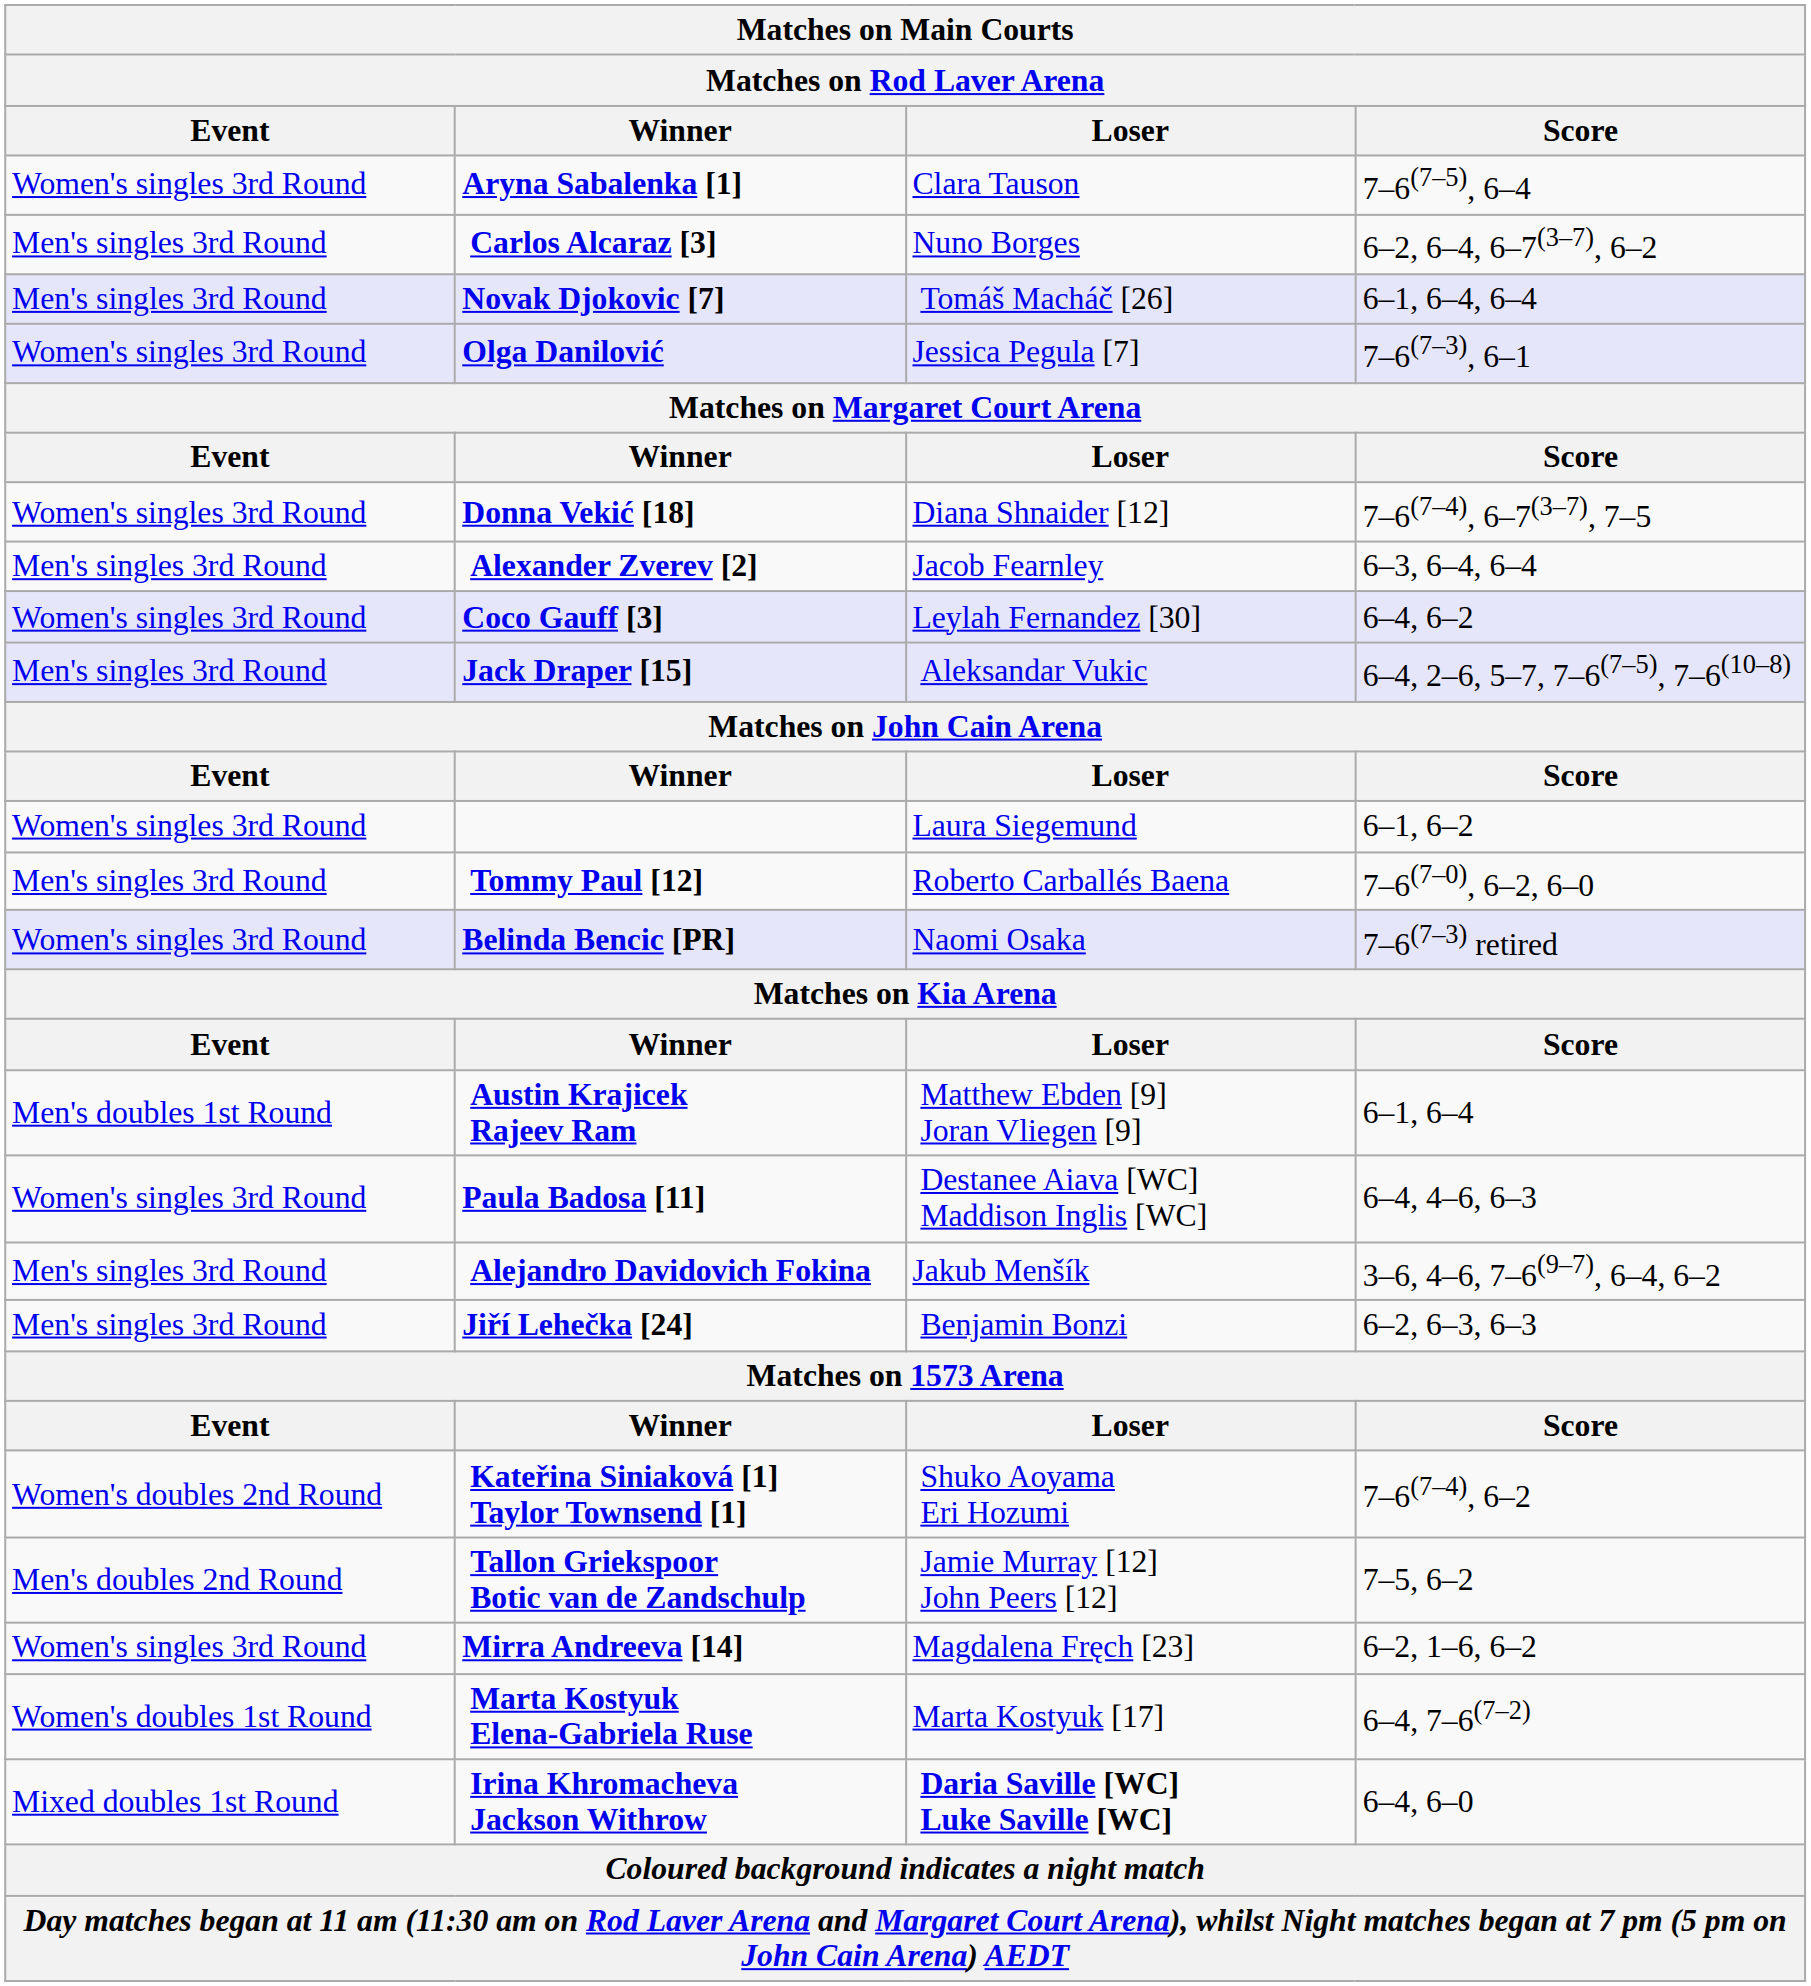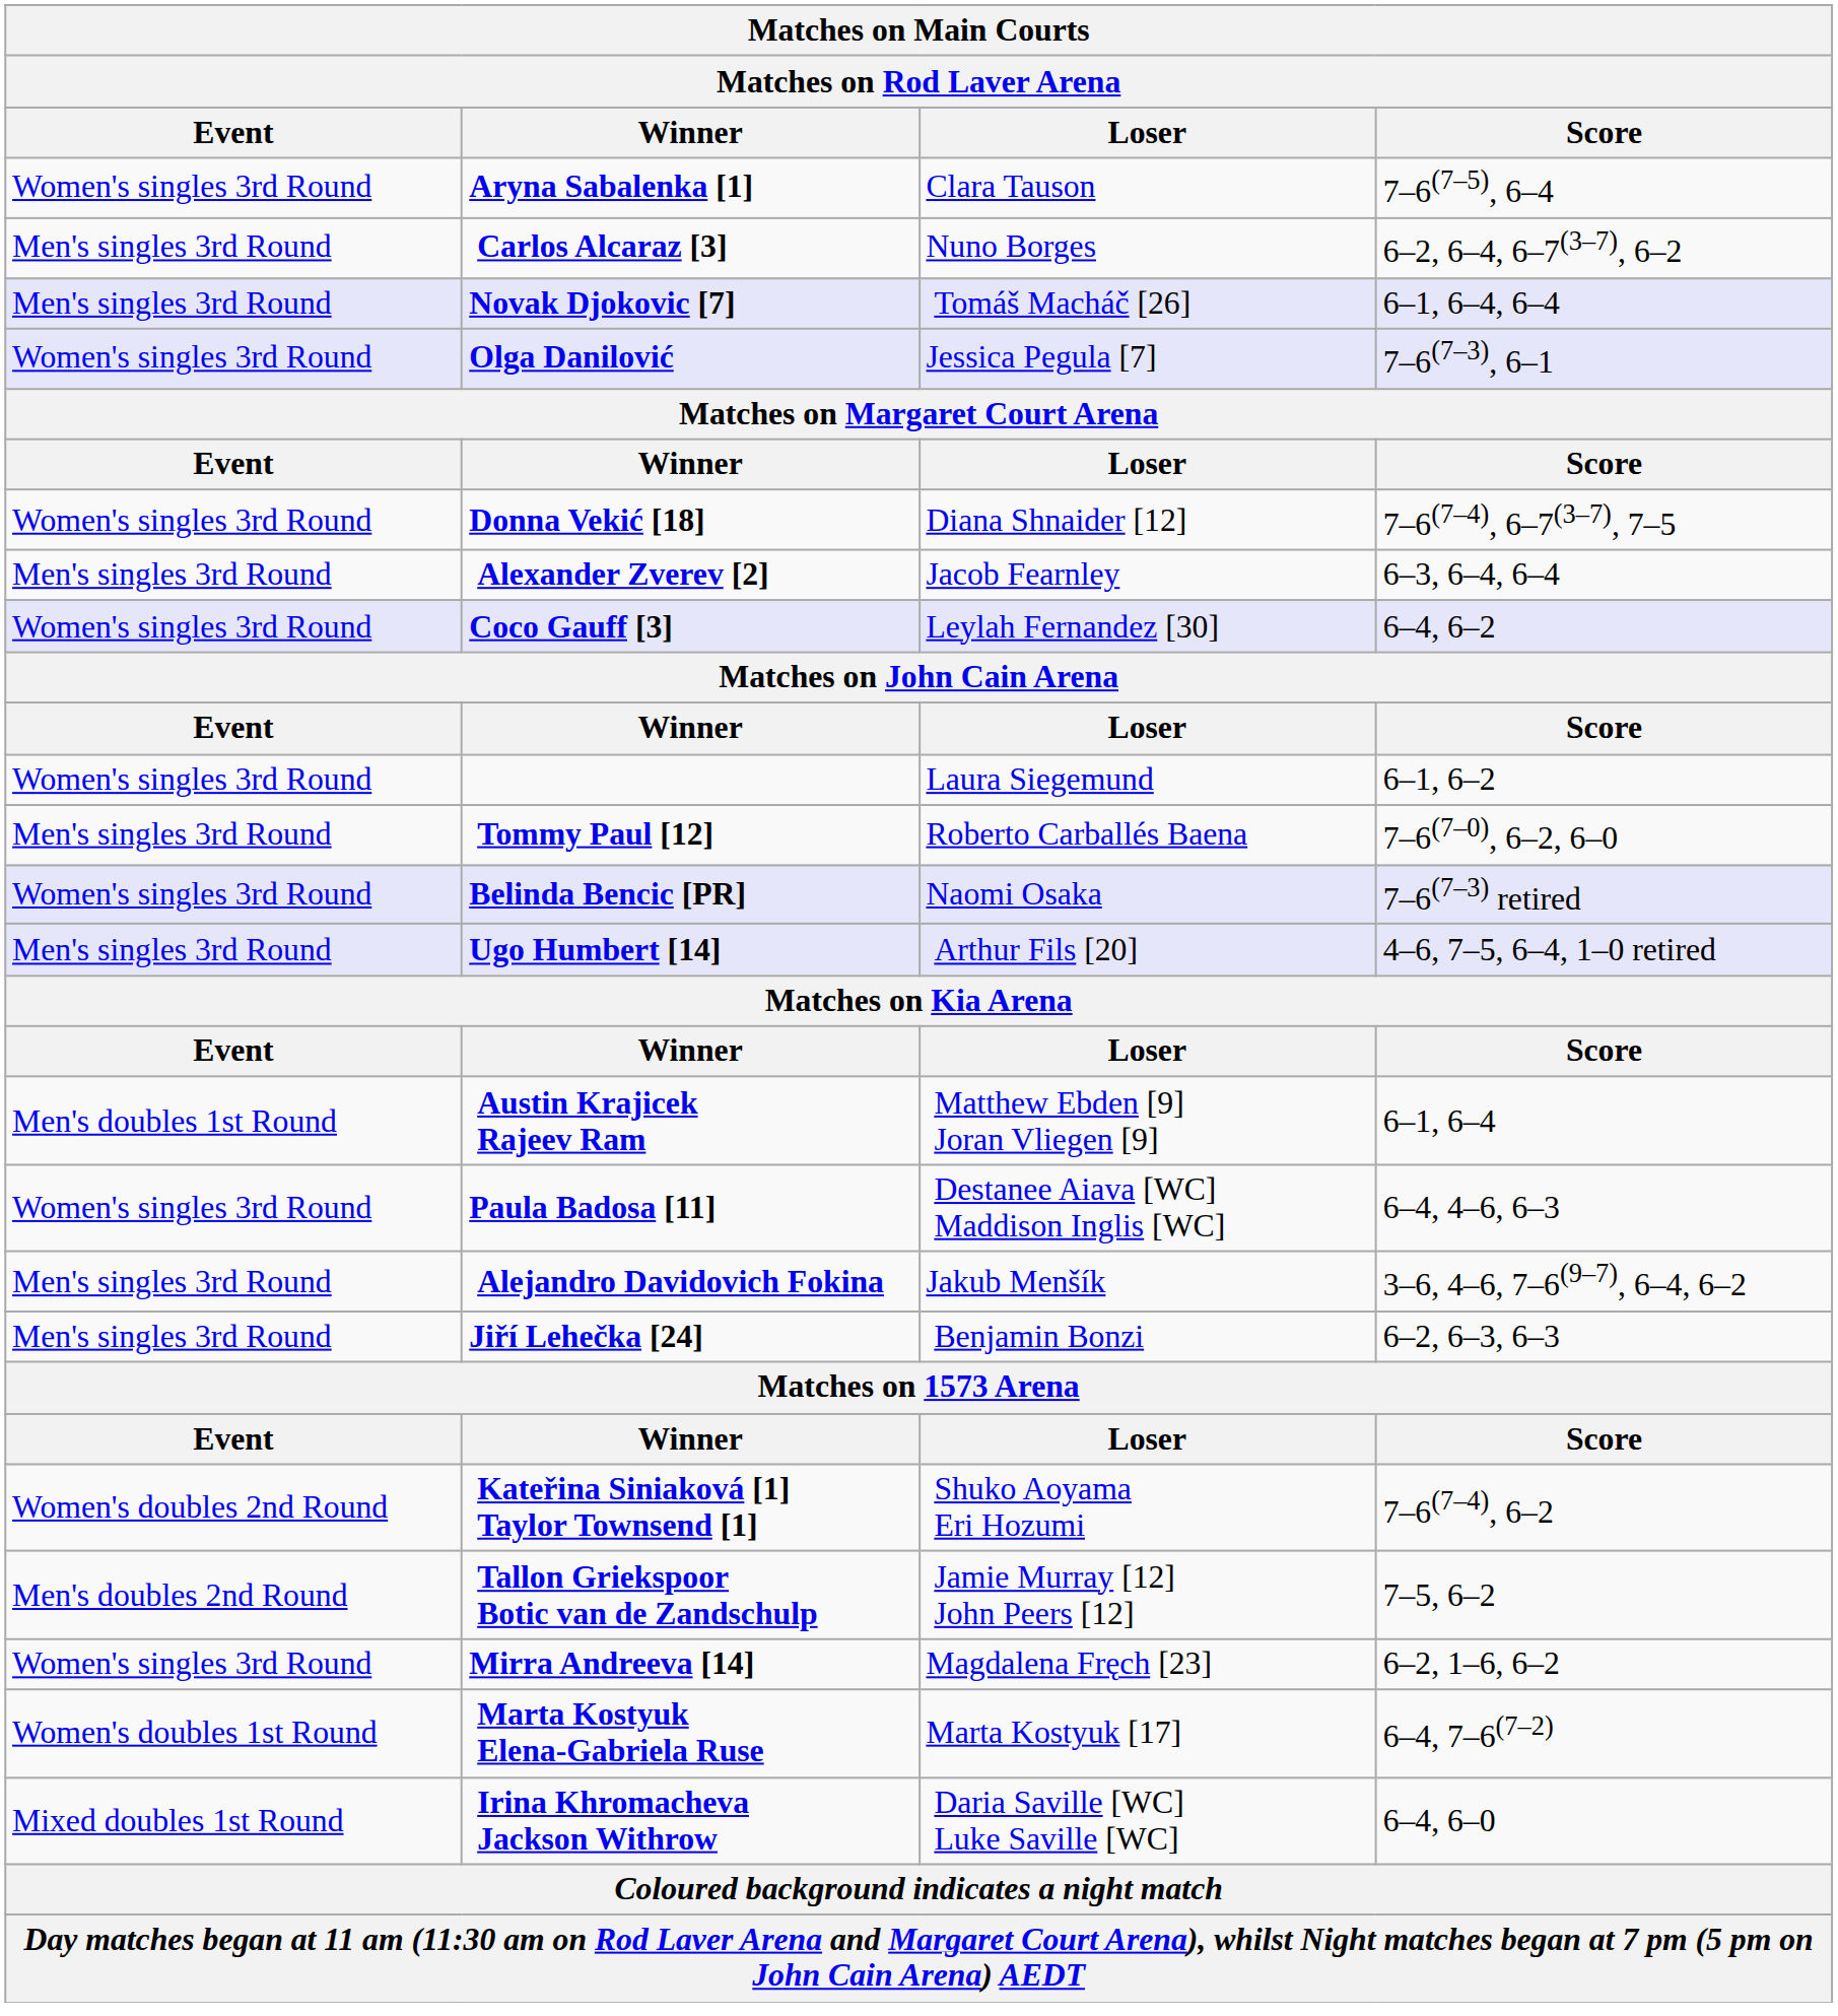- row: Men's singles 3rd Round | Jack Draper [15] | Aleksandar Vukic | 6–4, 2–6, 5–7, 7–6(7–5), 7–6(10–8)
+ row: Men's singles 3rd Round | Ugo Humbert [14] | Arthur Fils [20] | 4–6, 7–5, 6–4, 1–0 retired
Irina Khromacheva Jackson Withrow | Loser: bold -> normal
